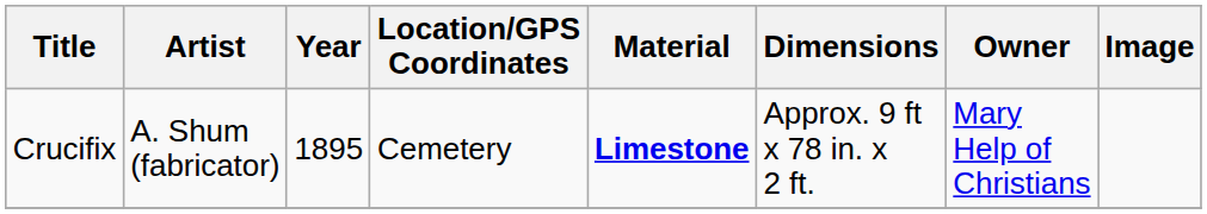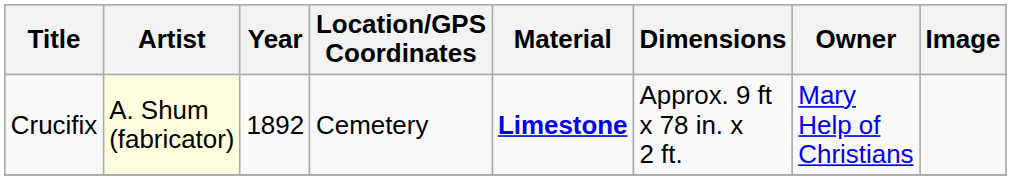Crucifix | Artist: no background -> lightyellow background
Crucifix | Year: 1895 -> 1892
